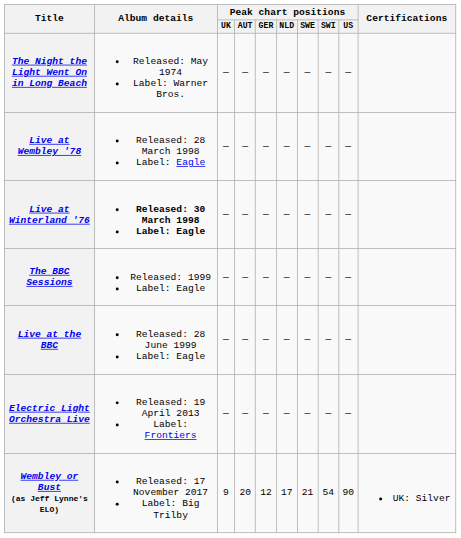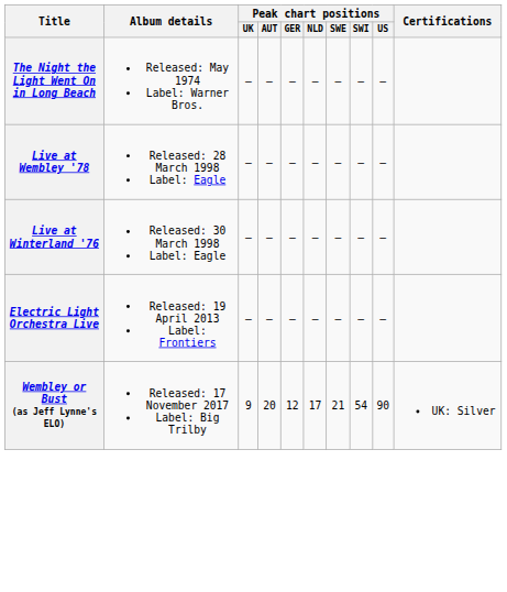Live at Winterland '76 | Album details: bold -> normal
- row: The BBC Sessions | Released: 1999 Label: Eagle | — | — | — | — | — | — | —
- row: Live at the BBC | Released: 28 June 1999 Label: Eagle | — | — | — | — | — | — | —
